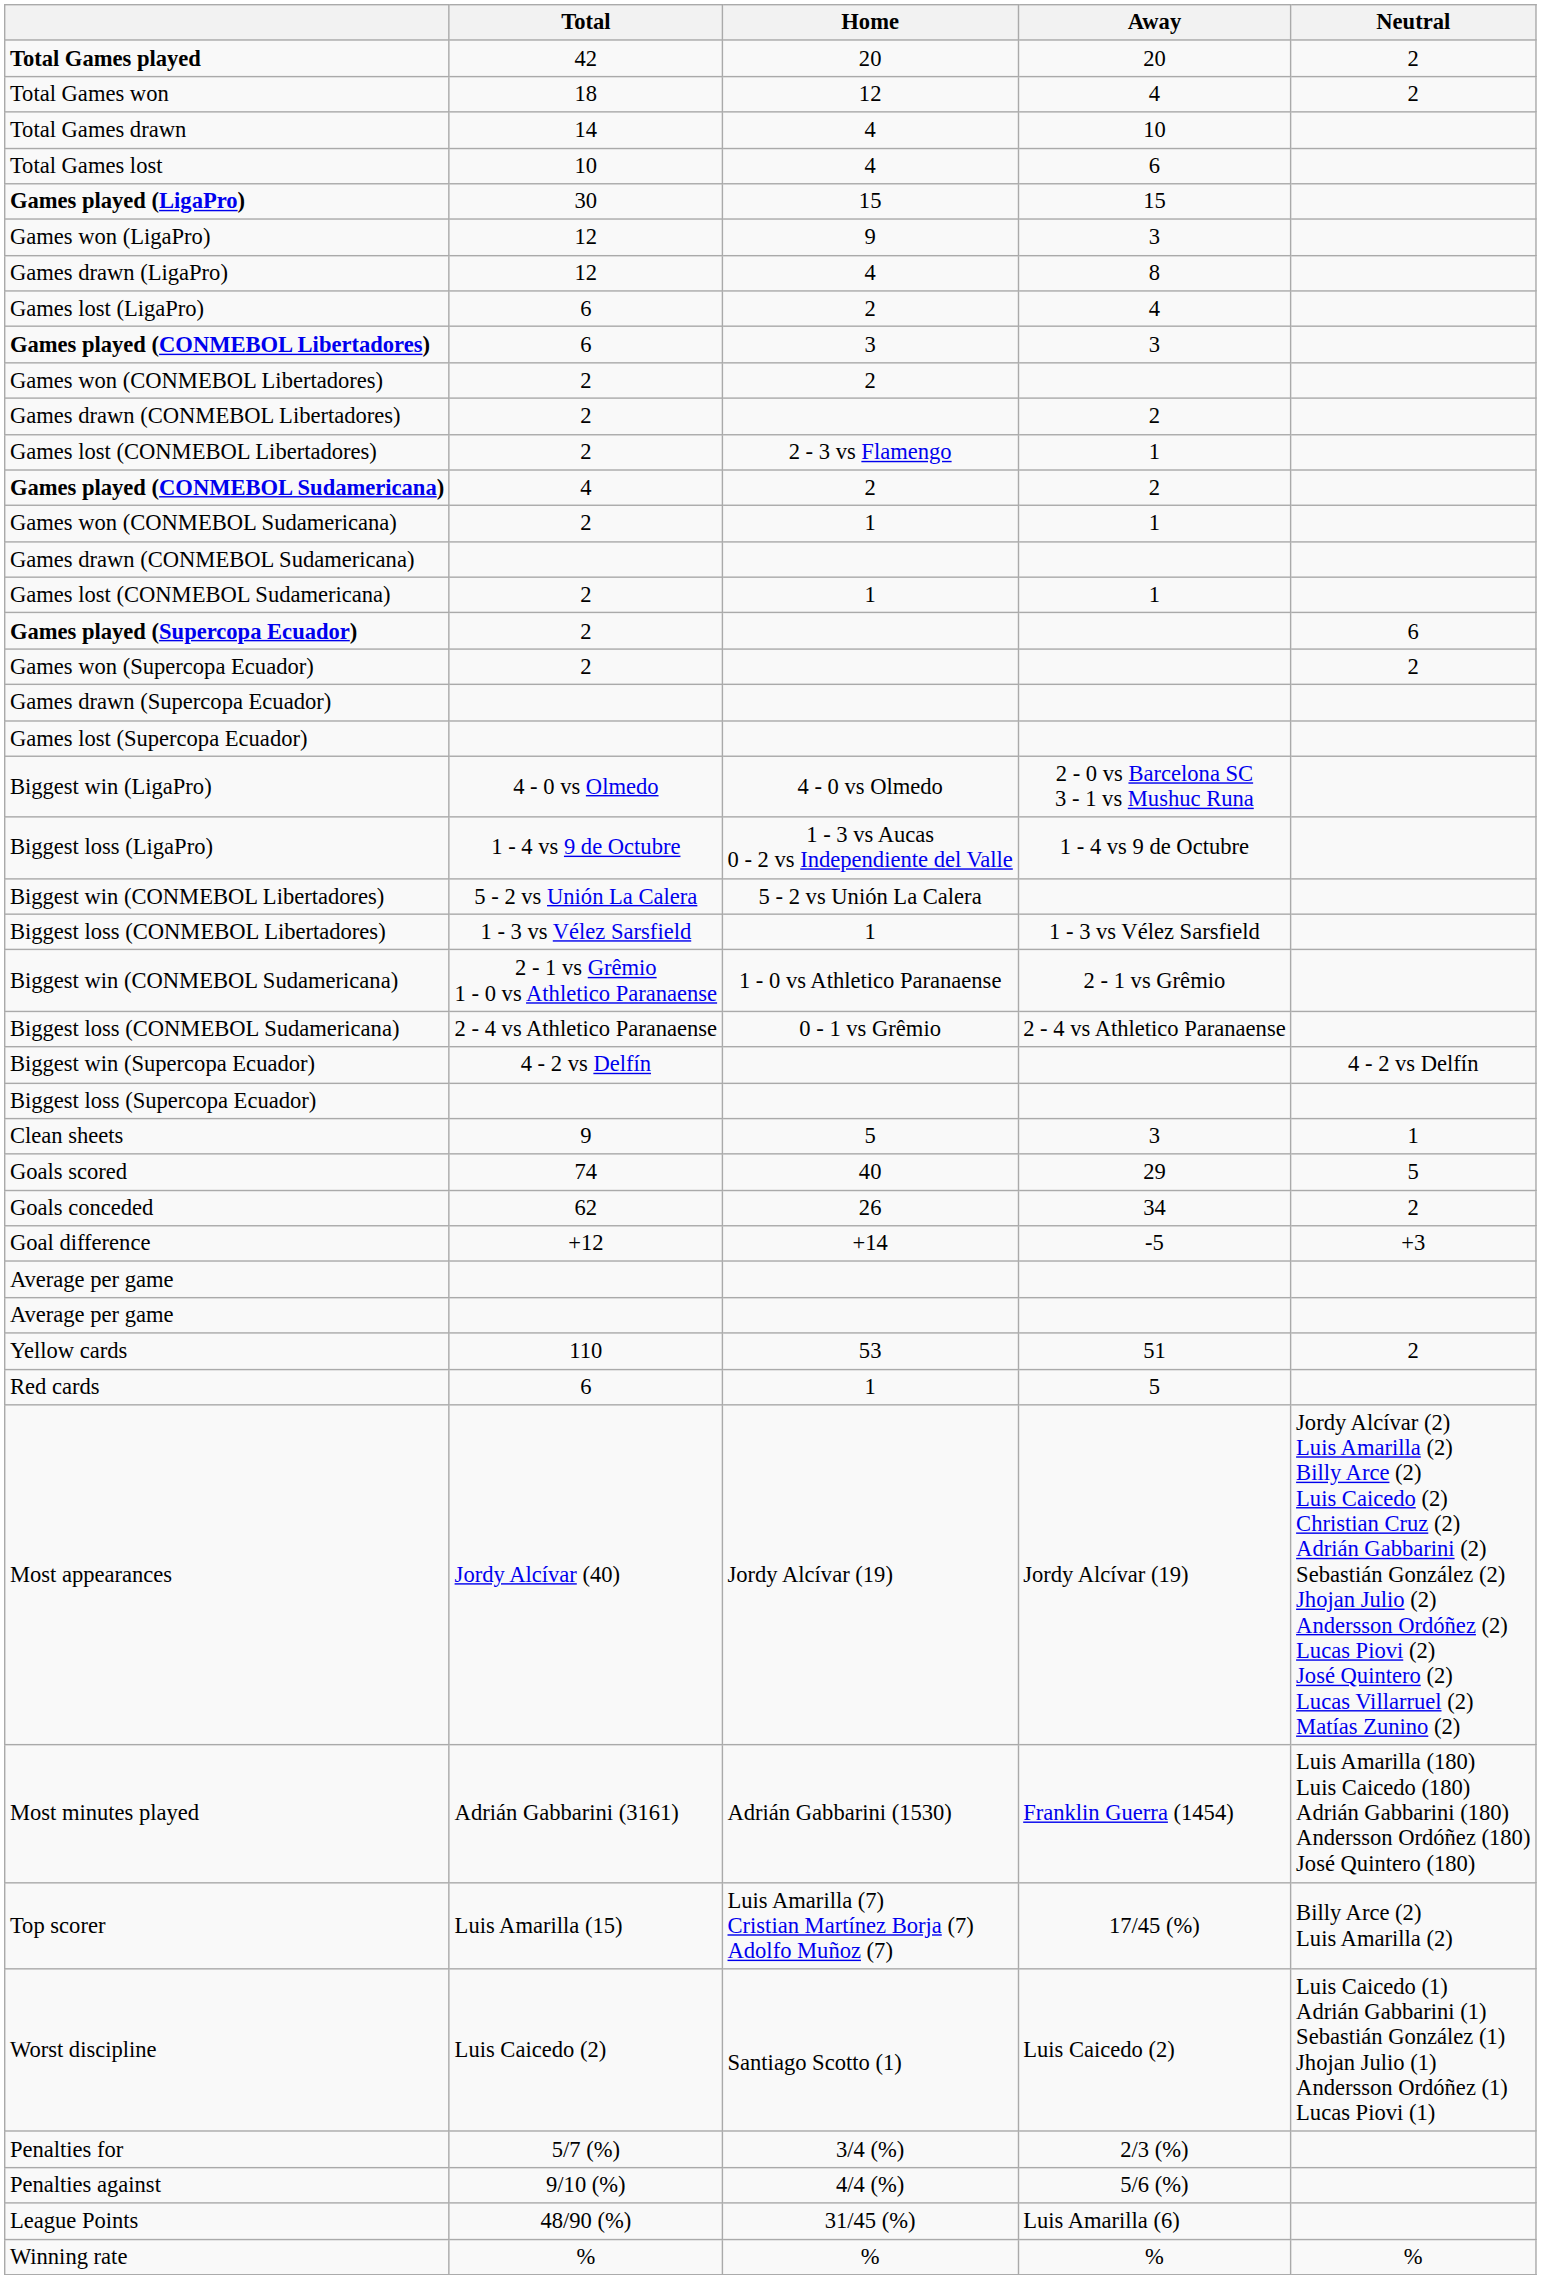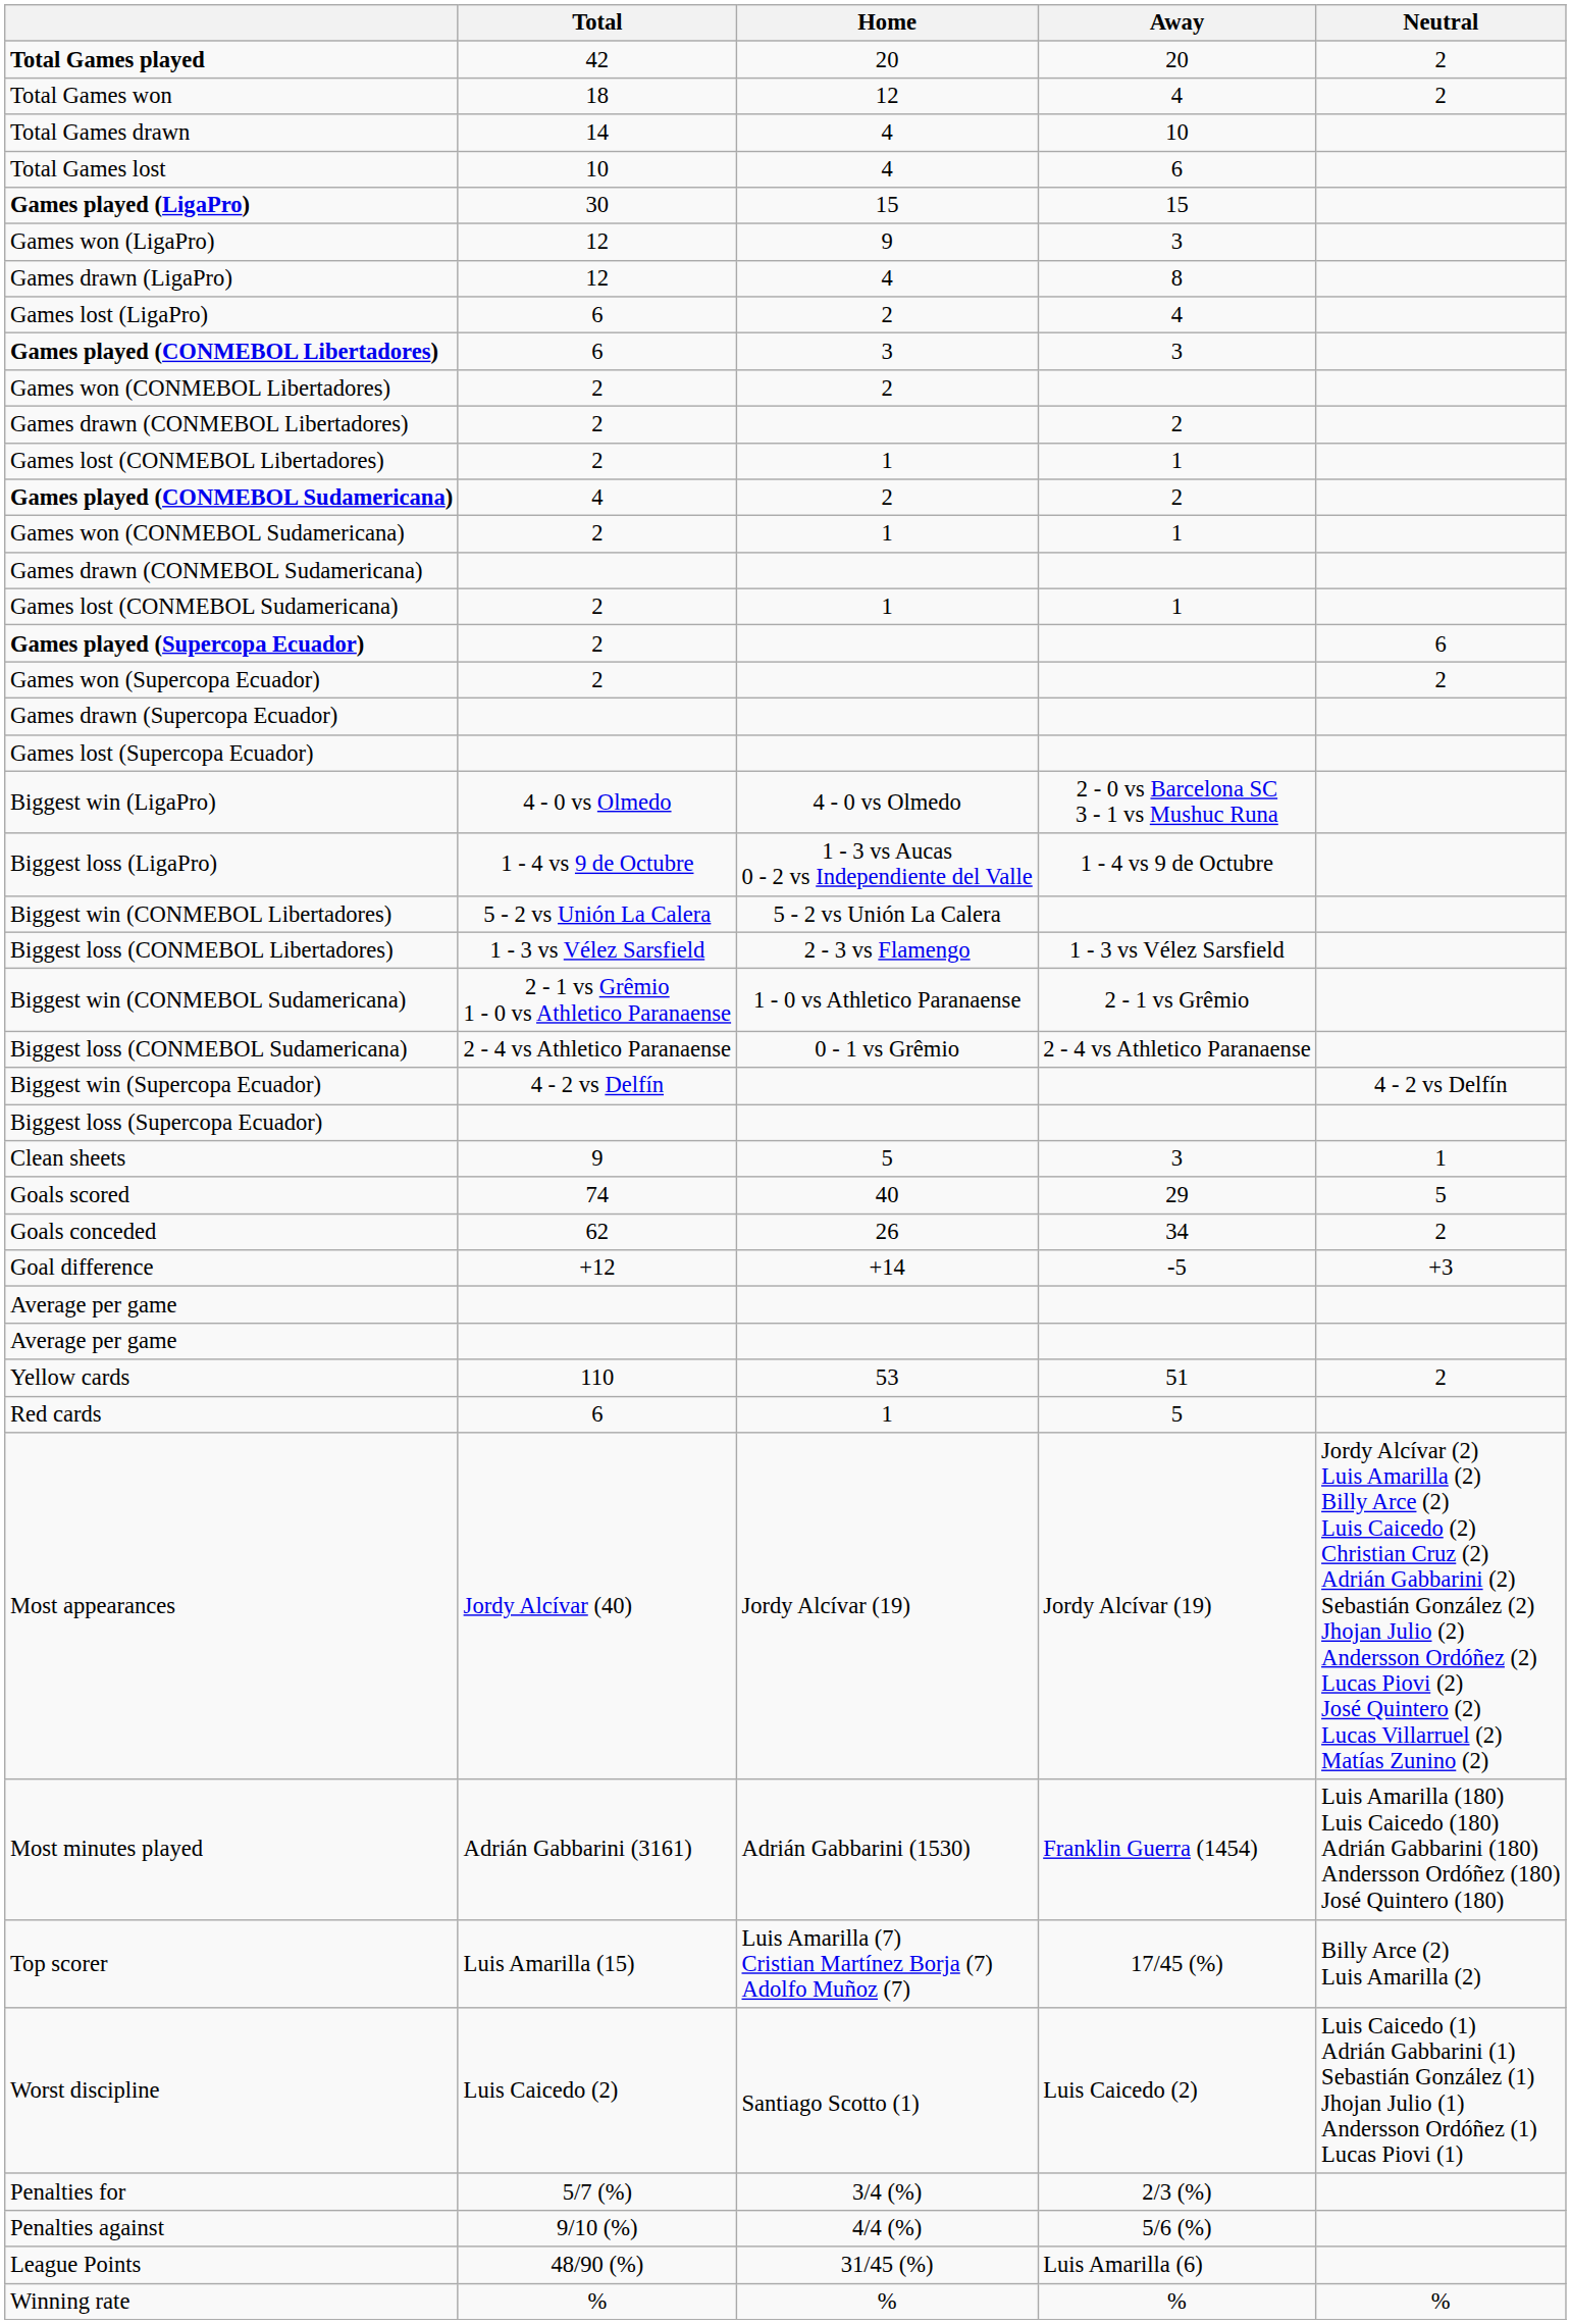Games lost (CONMEBOL Libertadores) | Home: 2 - 3 vs Flamengo -> 1
Biggest loss (CONMEBOL Libertadores) | Home: 1 -> 2 - 3 vs Flamengo
